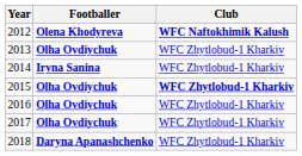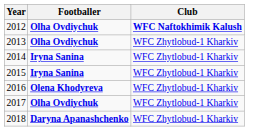2012 | Footballer: Olena Khodyreva -> Olha Ovdiychuk
2015 | Footballer: Olha Ovdiychuk -> Iryna Sanina
2015 | Club: bold -> normal
2016 | Footballer: Olha Ovdiychuk -> Olena Khodyreva
